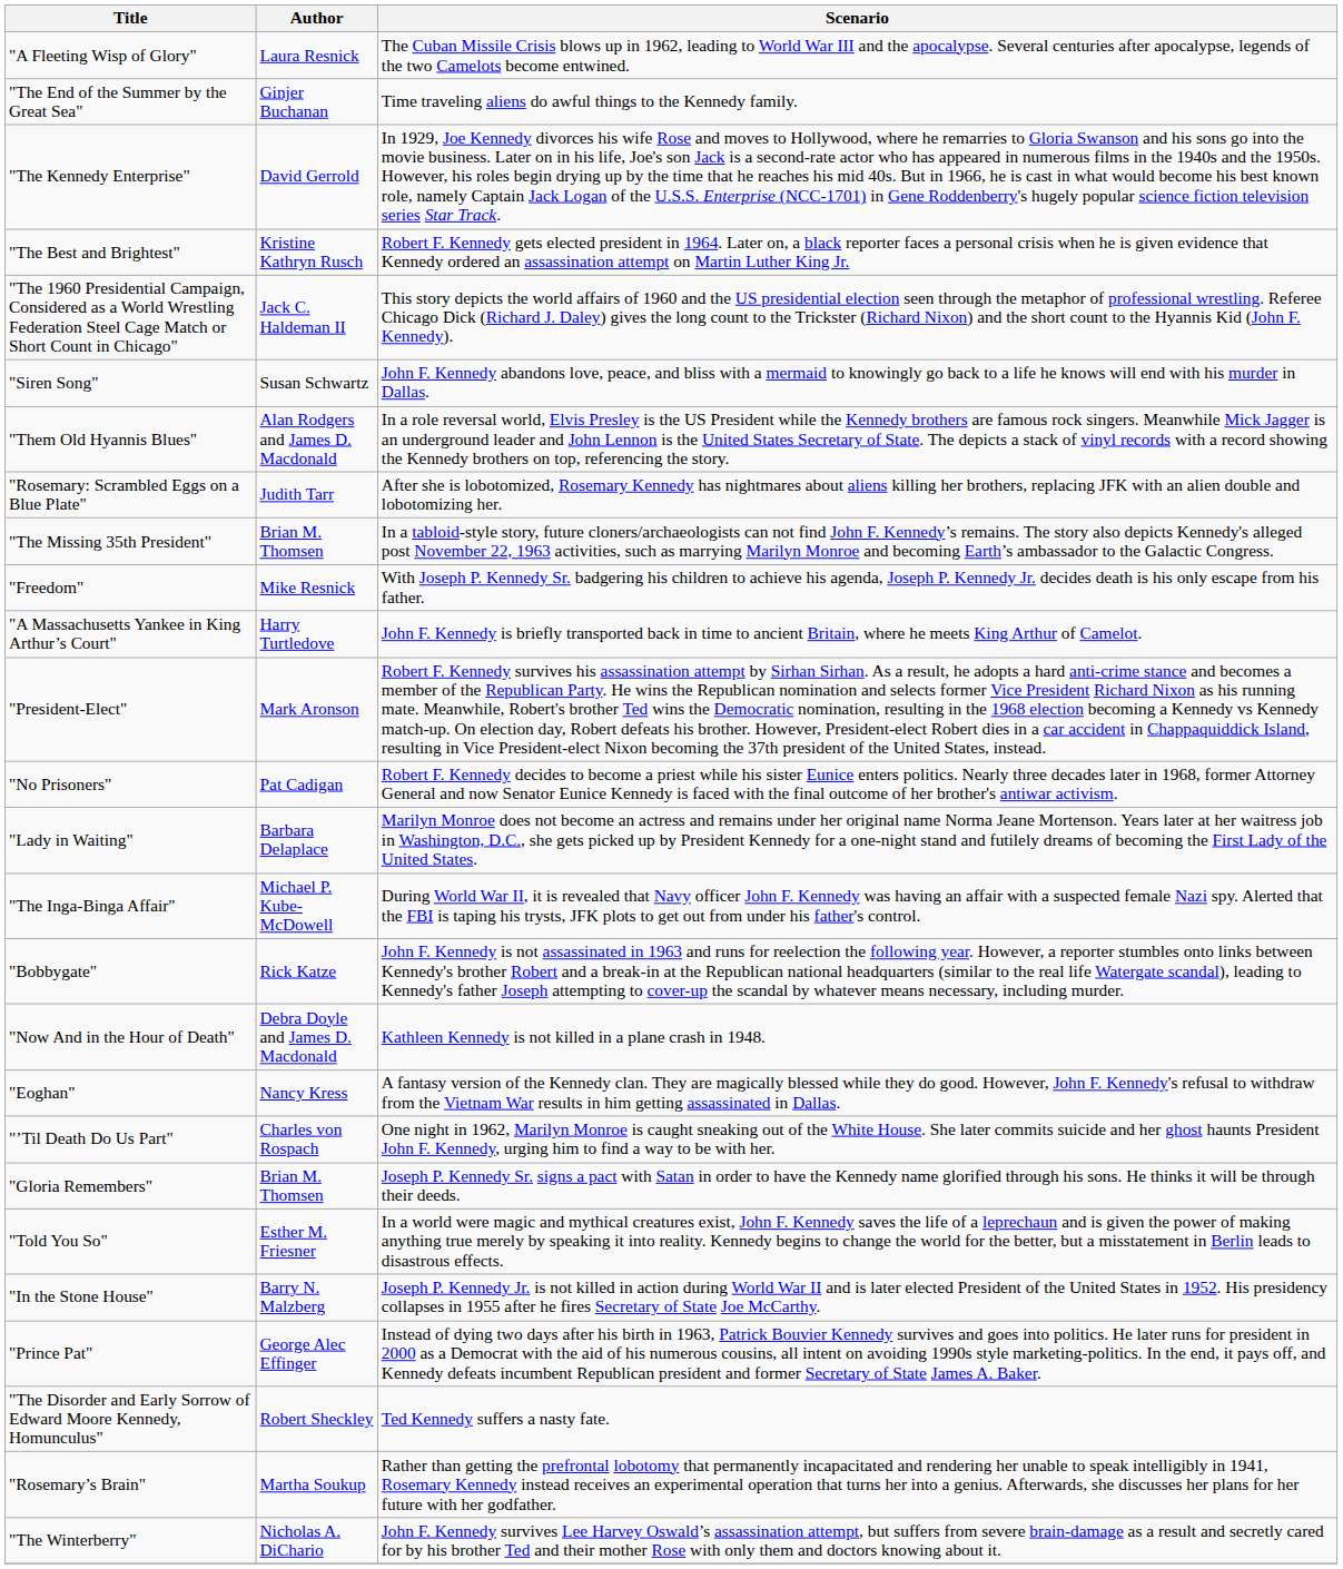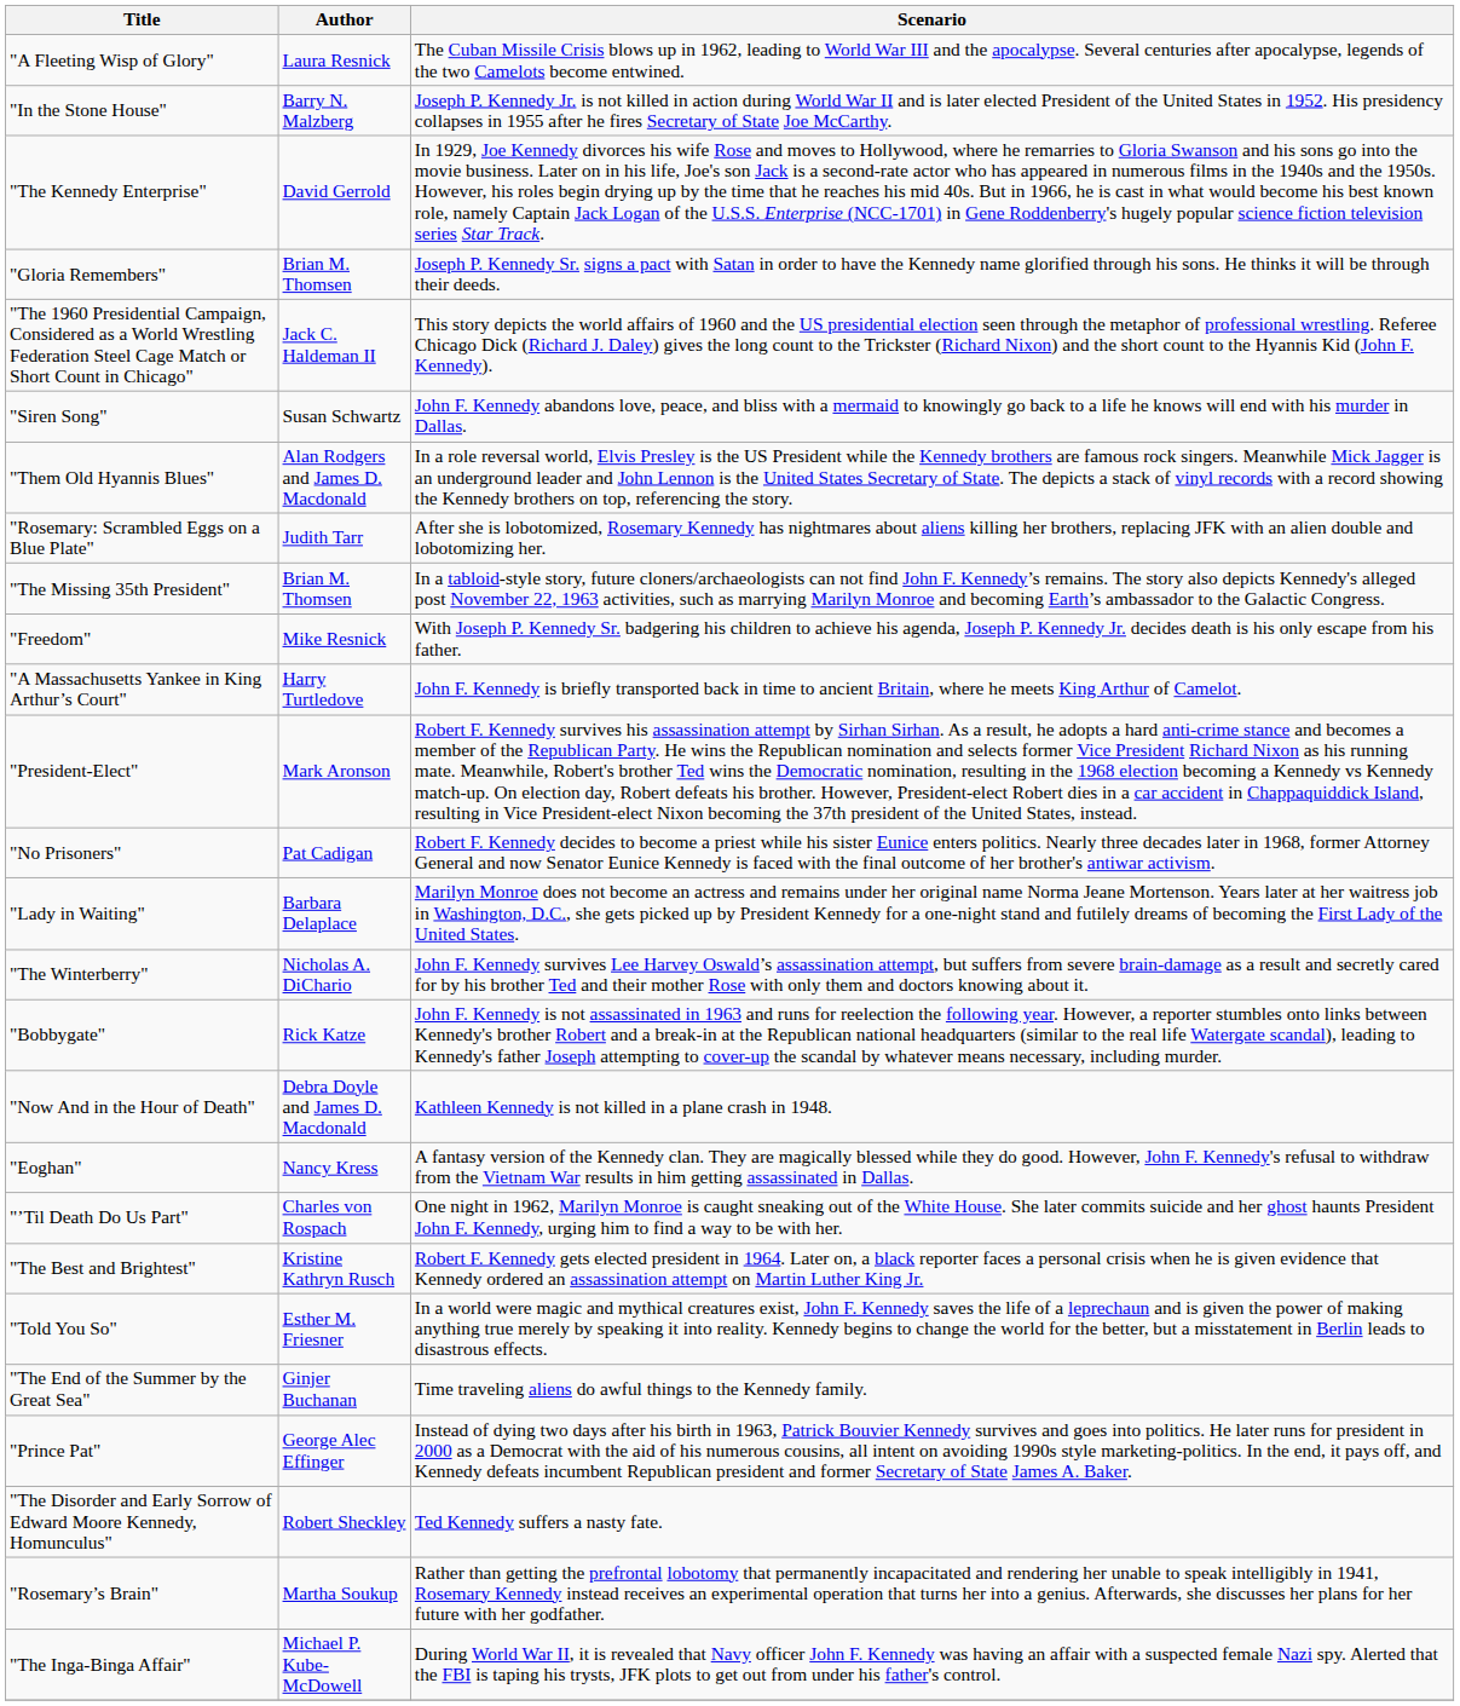rows swapped: "In the Stone House" <-> "The End of the Summer by the Great Sea"
rows swapped: "The Best and Brightest" <-> "Gloria Remembers"
rows swapped: "The Inga-Binga Affair" <-> "The Winterberry"
